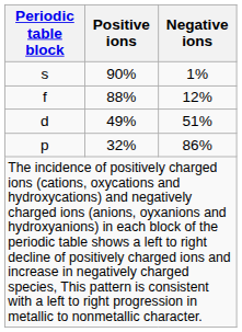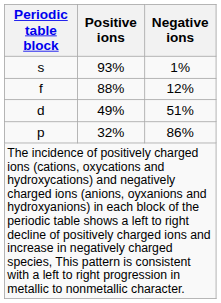s | Positive ions: 90% -> 93%
